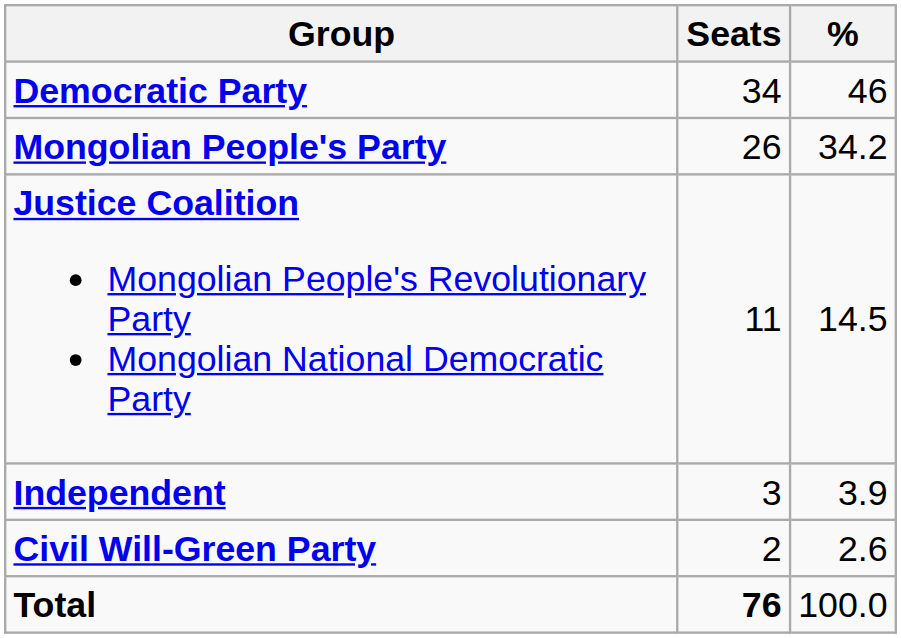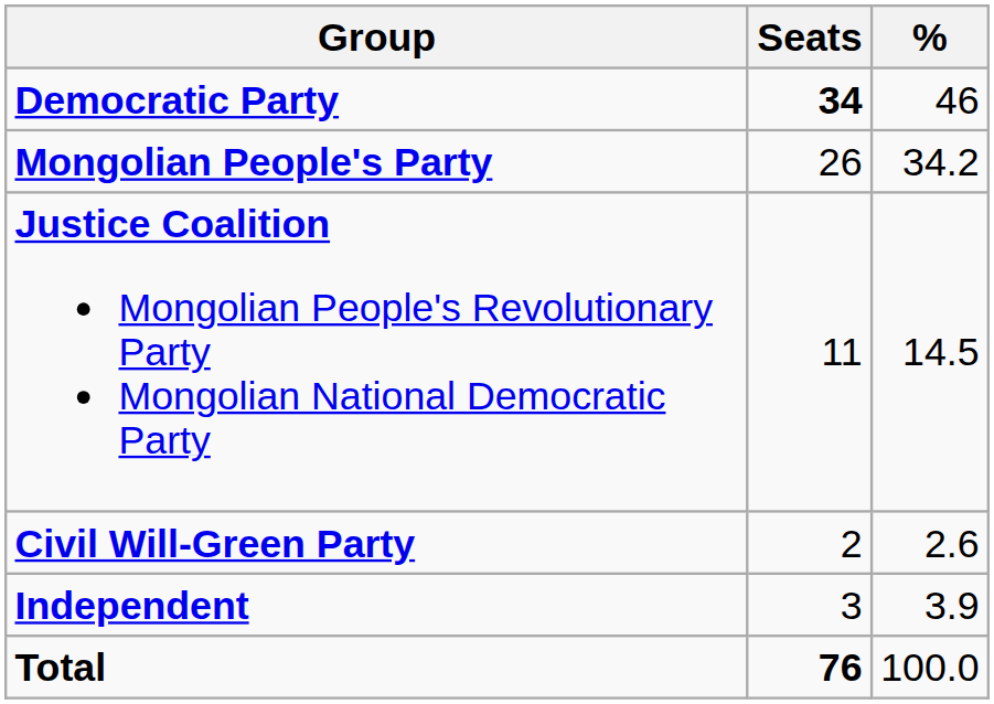Democratic Party | Seats: normal -> bold
rows swapped: Civil Will-Green Party <-> Independent
